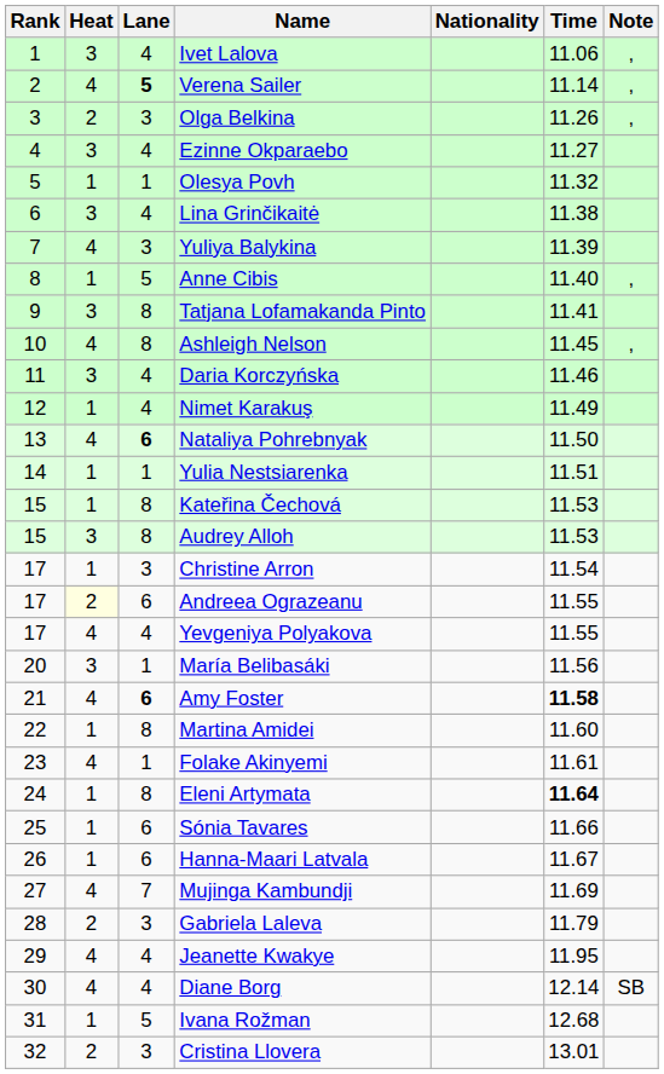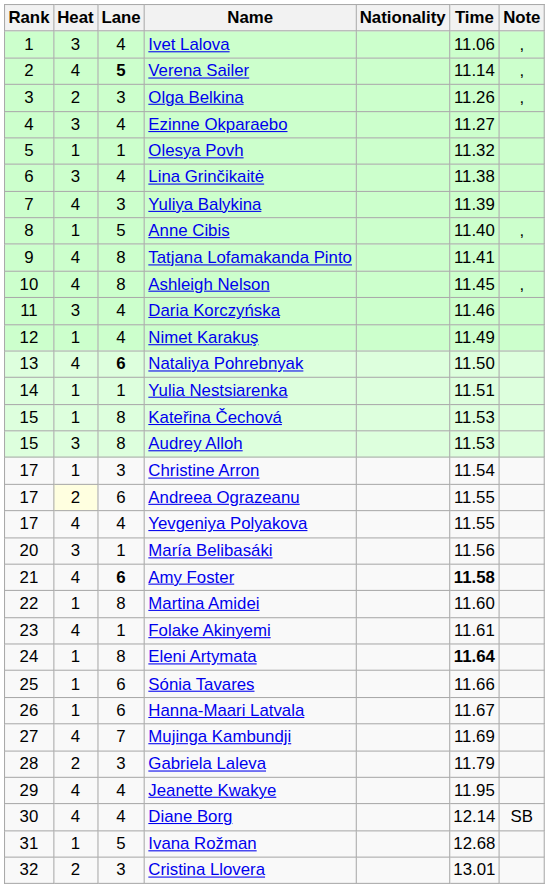Tatjana Lofamakanda Pinto | Heat: 3 -> 4
